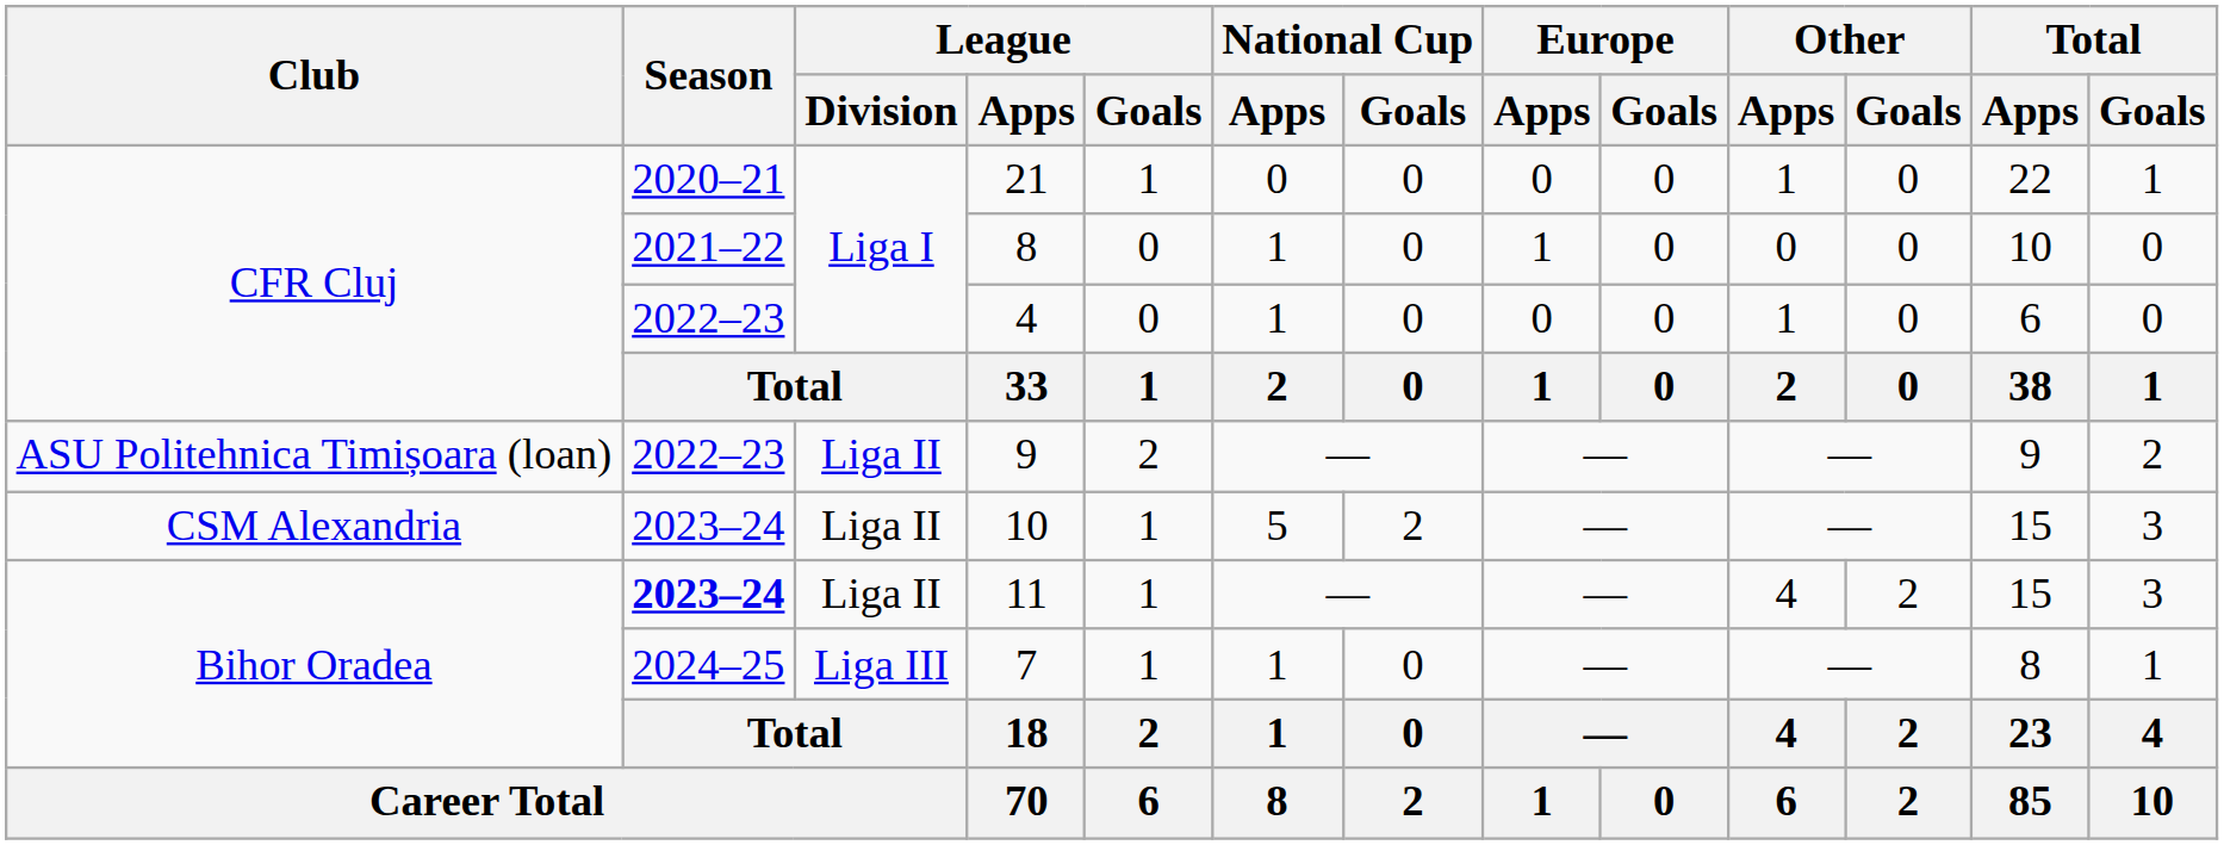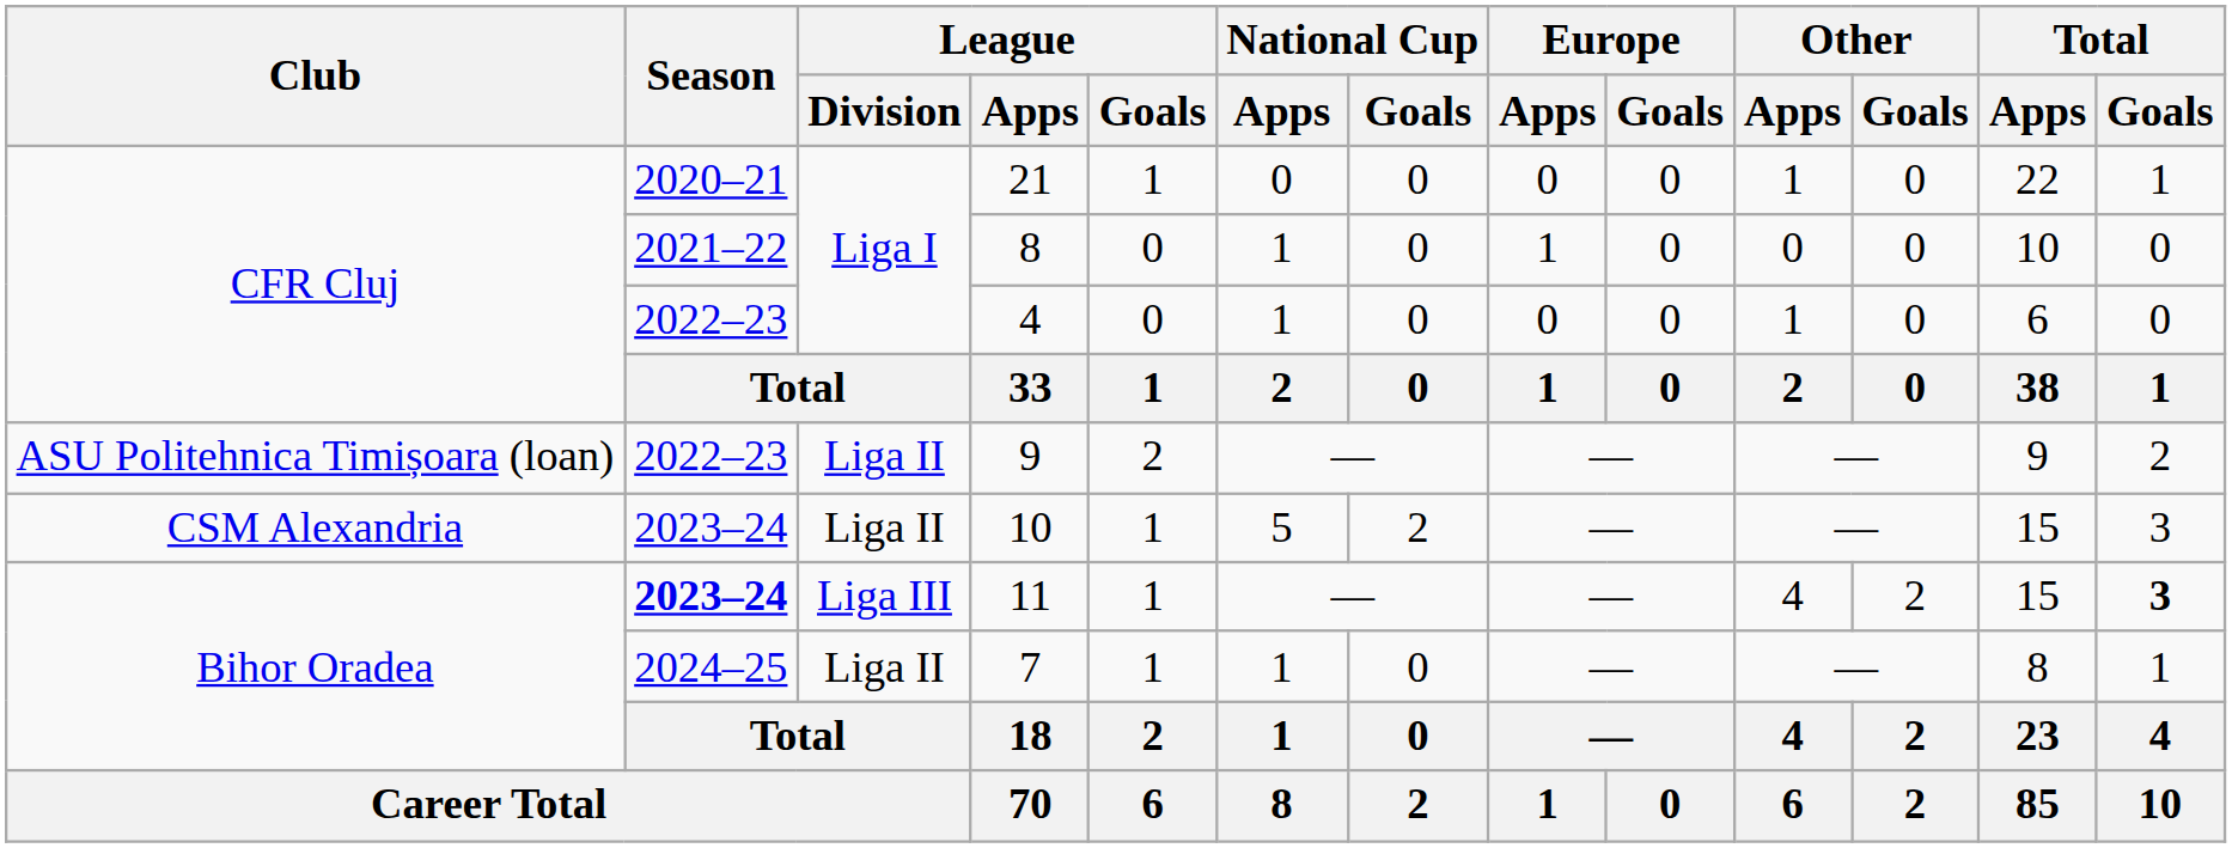11 | League / Division: Liga II -> Liga III
11 | Total / Goals: normal -> bold
7 | League / Division: Liga III -> Liga II
